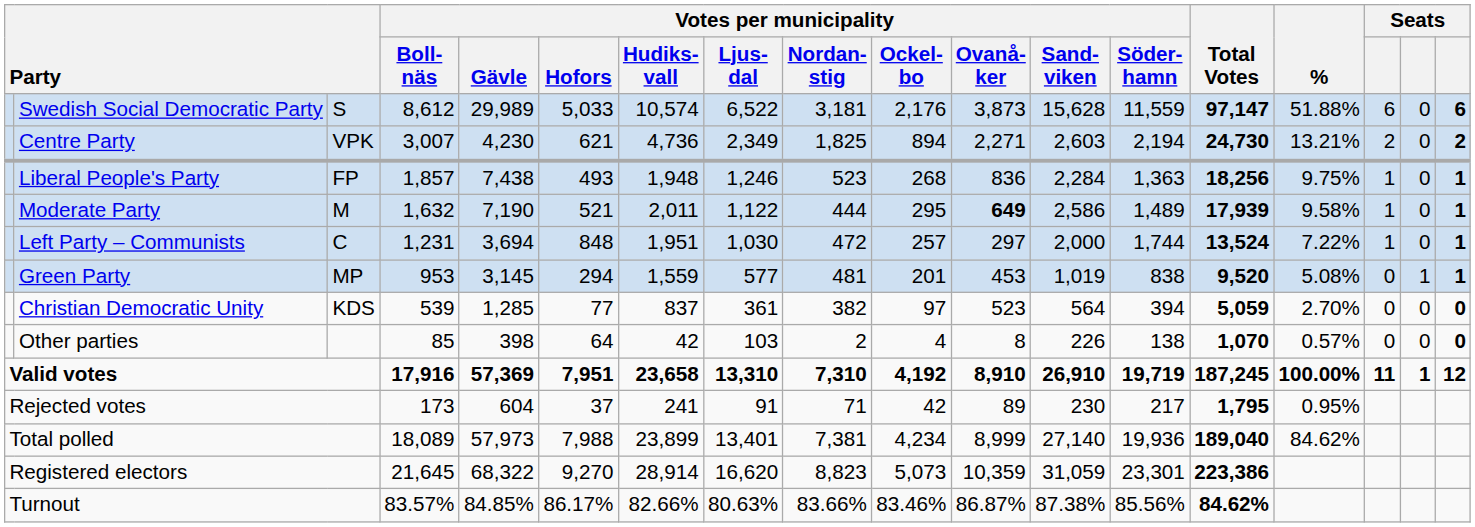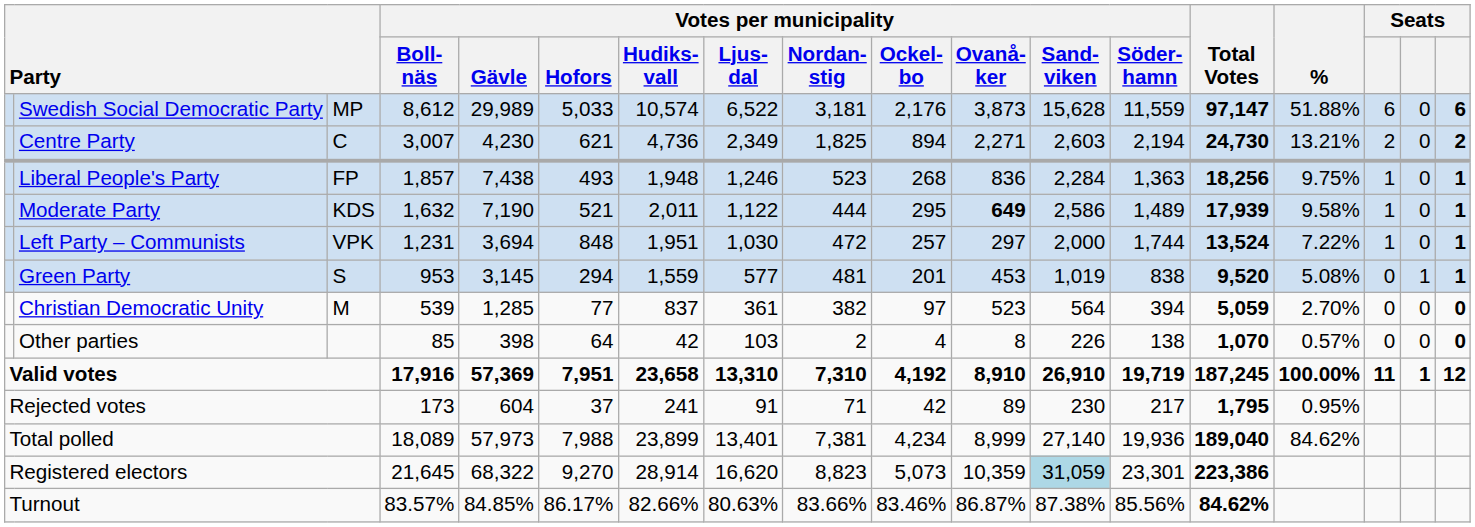Swedish Social Democratic Party | column 3: S -> MP
Centre Party | column 3: VPK -> C
Moderate Party | column 3: M -> KDS
Left Party – Communists | column 3: C -> VPK
Green Party | column 3: MP -> S
Christian Democratic Unity | column 3: KDS -> M
Registered electors | Votes per municipality / Sand- viken: no background -> lightblue background
